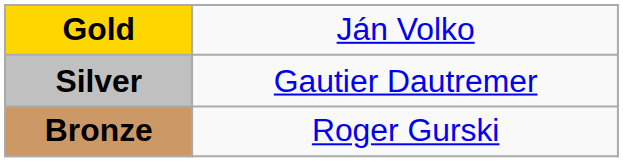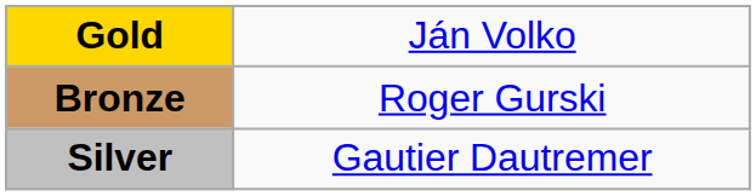rows swapped: Silver <-> Bronze
